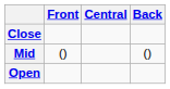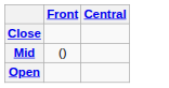- column: Back | ()
